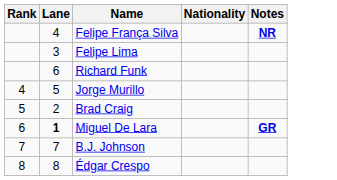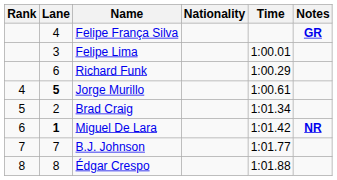+ column: Time | 1:00.01 | 1:00.29 | 1:00.61 | 1:01.34 | 1:01.42 | 1:01.77 | 1:01.88
Felipe França Silva | Notes: NR -> GR
Jorge Murillo | Lane: normal -> bold
Miguel De Lara | Notes: GR -> NR
